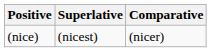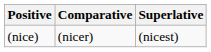columns swapped: Comparative <-> Superlative
